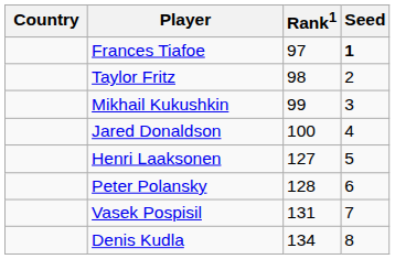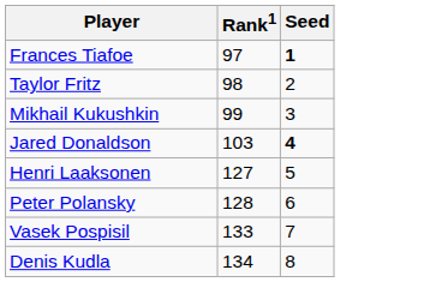- column: Country
Jared Donaldson | Rank1: 100 -> 103
Jared Donaldson | Seed: normal -> bold
Vasek Pospisil | Rank1: 131 -> 133
